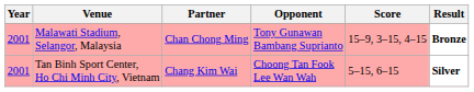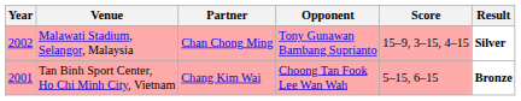Malawati Stadium, Selangor, Malaysia | Year: 2001 -> 2002
Malawati Stadium, Selangor, Malaysia | Result: Bronze -> Silver
Tan Binh Sport Center, Ho Chi Minh City, Vietnam | Result: Silver -> Bronze
